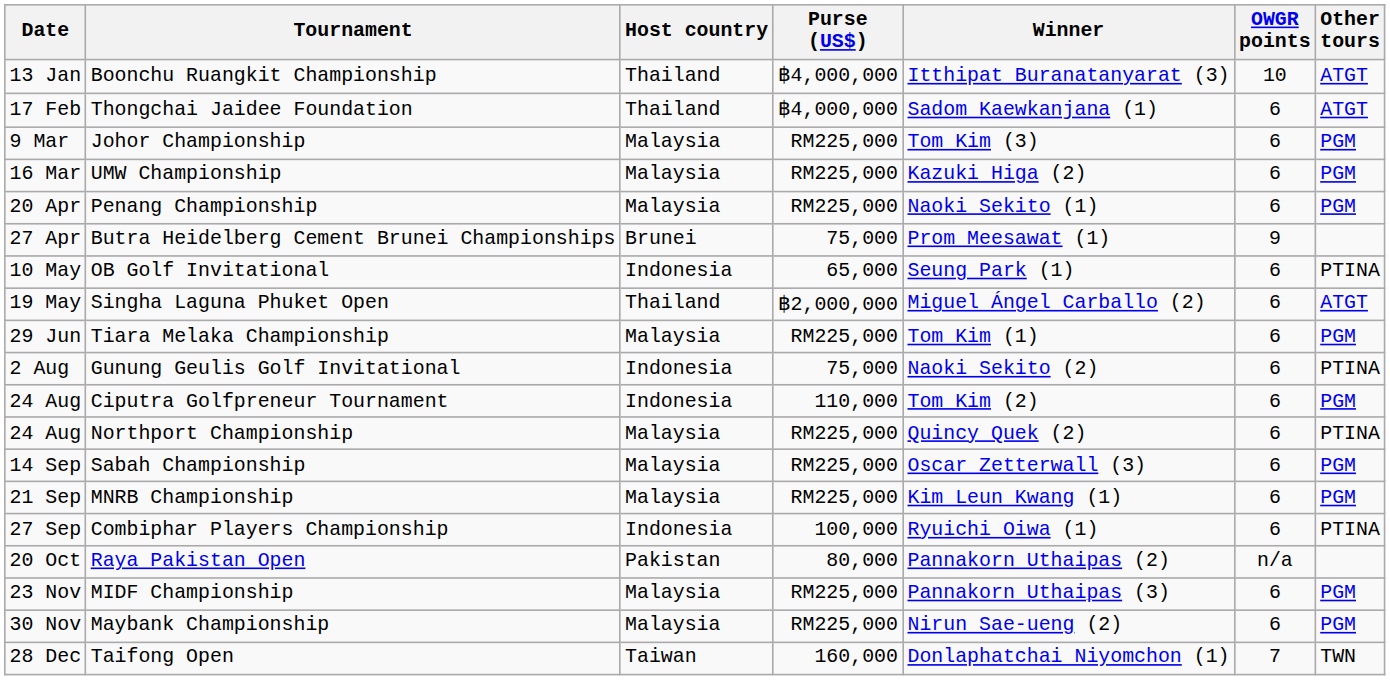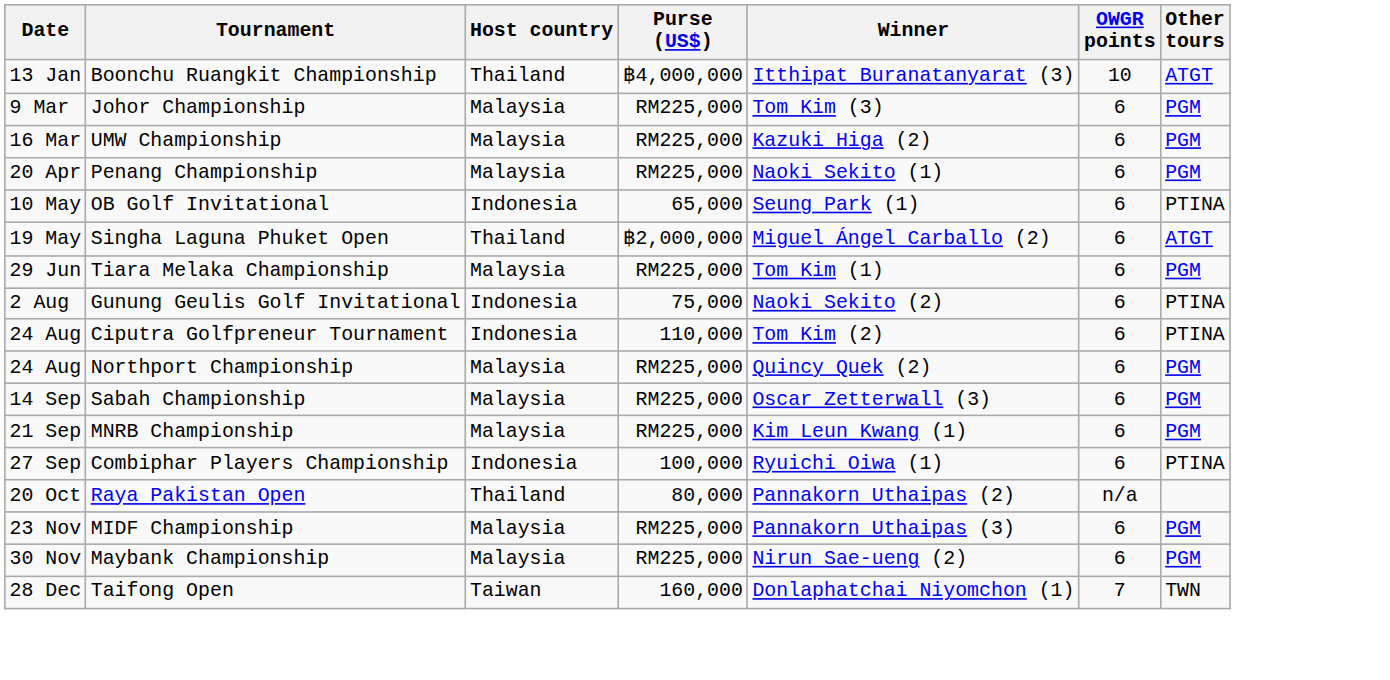- row: 17 Feb | Thongchai Jaidee Foundation | Thailand | ฿4,000,000 | Sadom Kaewkanjana (1) | 6 | ATGT
- row: 27 Apr | Butra Heidelberg Cement Brunei Championships | Brunei | 75,000 | Prom Meesawat (1) | 9
Ciputra Golfpreneur Tournament | Other tours: PGM -> PTINA
Northport Championship | Other tours: PTINA -> PGM
Raya Pakistan Open | Host country: Pakistan -> Thailand
